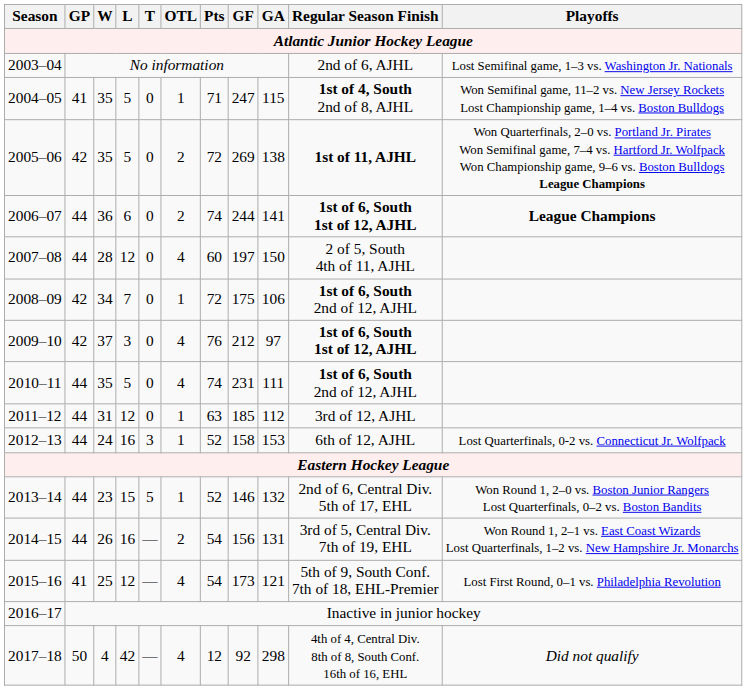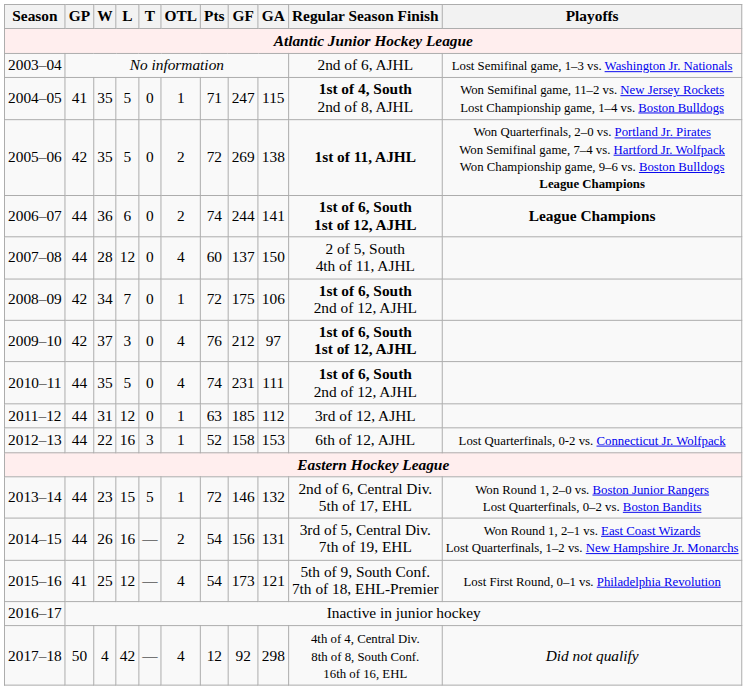2007–08 | GF: 197 -> 137
2012–13 | W: 24 -> 22
2013–14 | Pts: 52 -> 72
